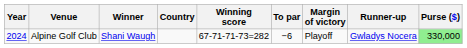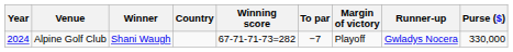Alpine Golf Club | To par: −6 -> −7
Alpine Golf Club | Purse ($): lightgreen background -> no background
